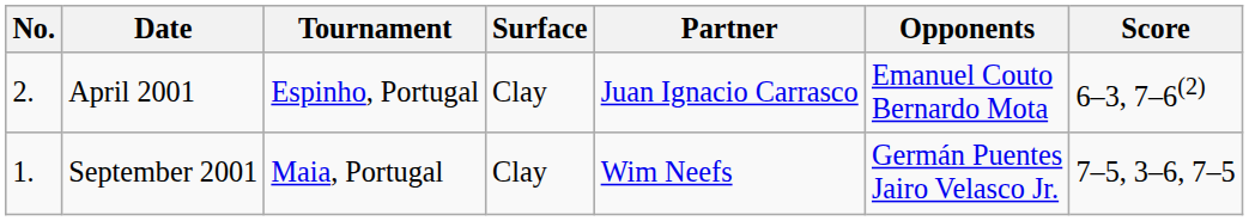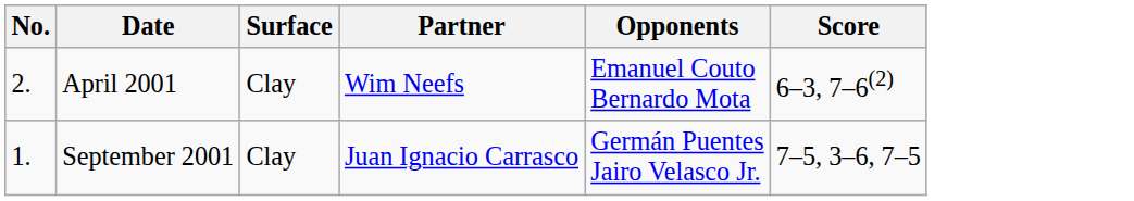- column: Tournament | Espinho, Portugal | Maia, Portugal
April 2001 | Partner: Juan Ignacio Carrasco -> Wim Neefs
September 2001 | Partner: Wim Neefs -> Juan Ignacio Carrasco
